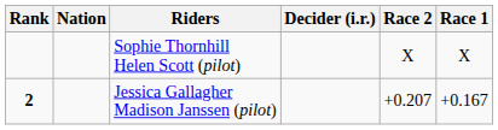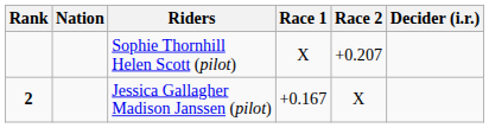columns swapped: Race 1 <-> Decider (i.r.)
Sophie Thornhill Helen Scott (pilot) | Race 2: X -> +0.207
Jessica Gallagher Madison Janssen (pilot) | Race 2: +0.207 -> X
